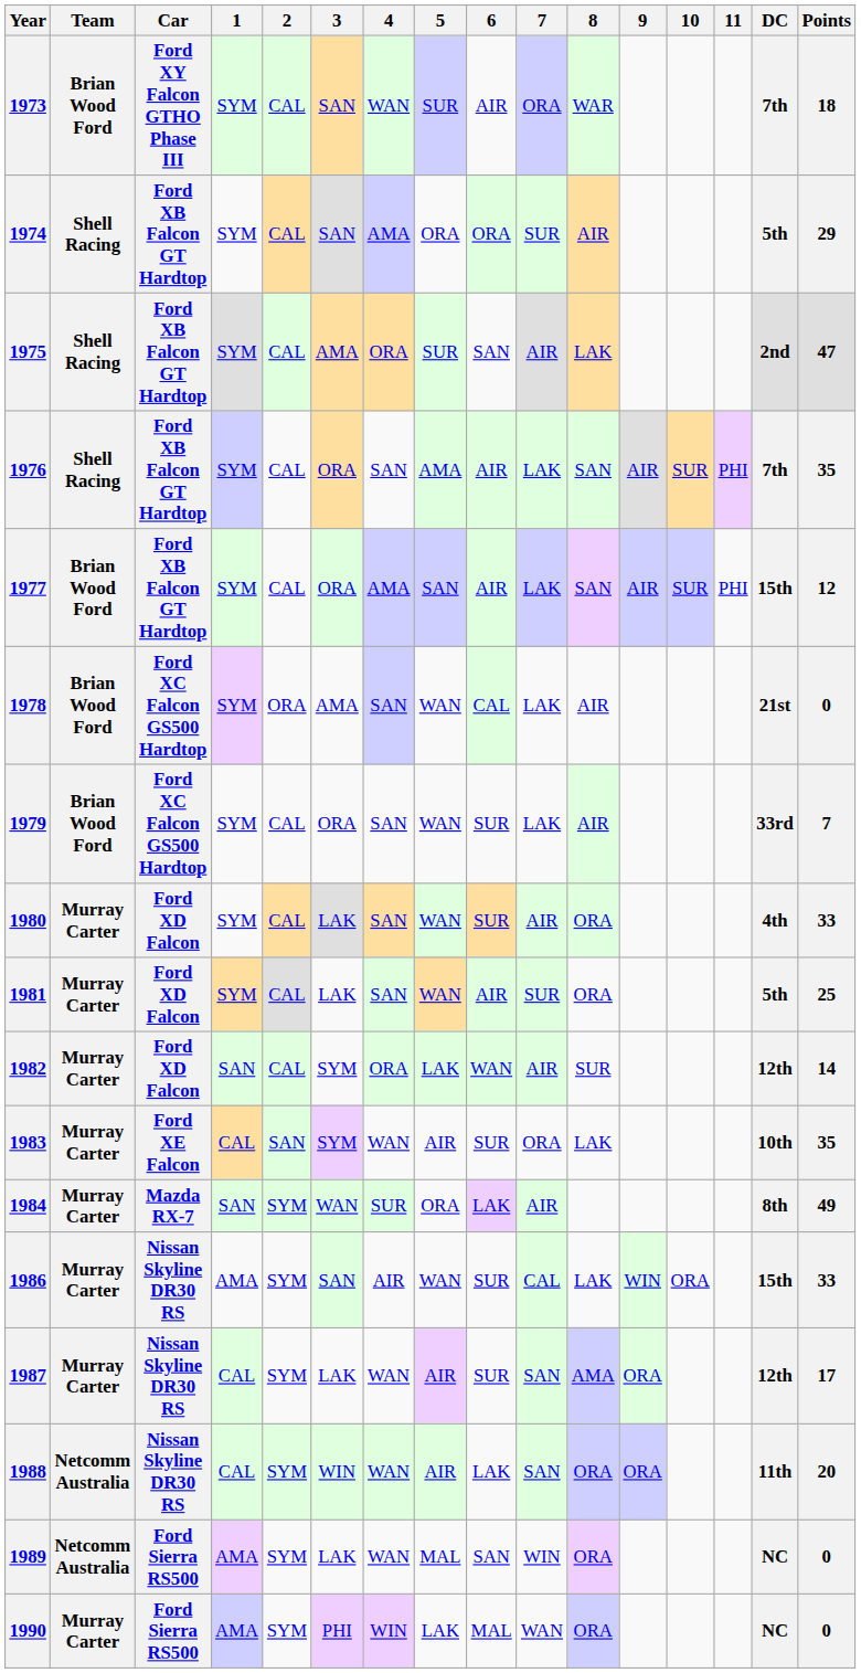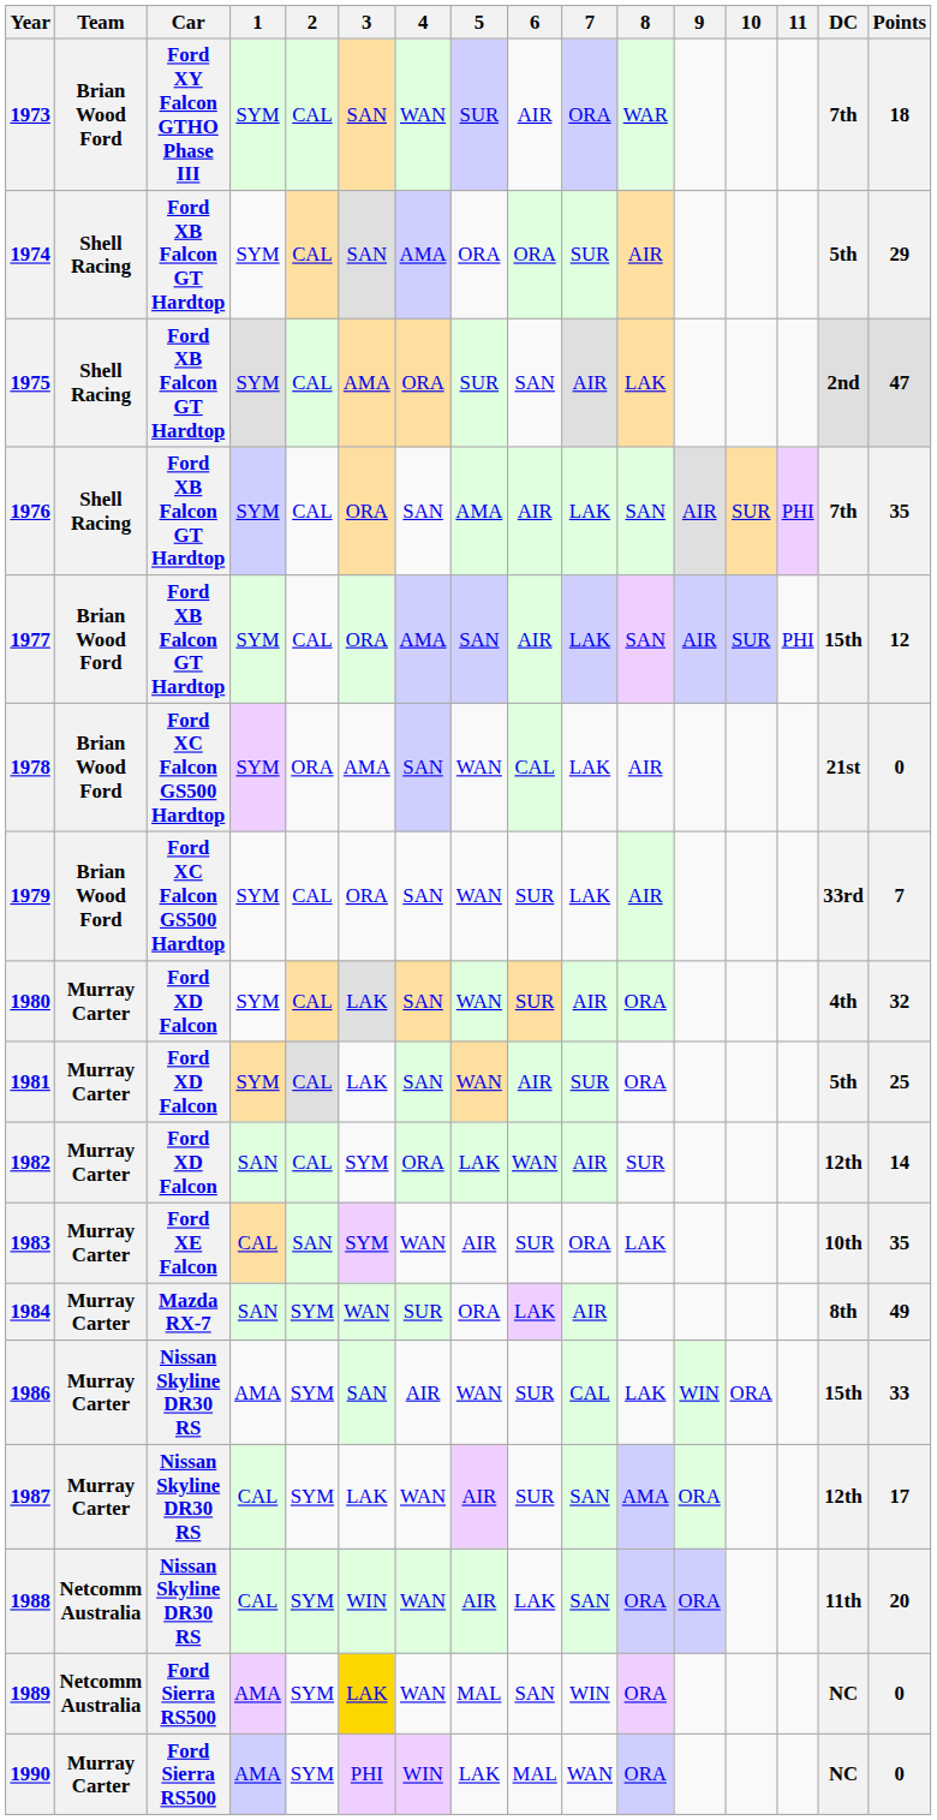1980 | Points: 33 -> 32
1989 | 3: no background -> gold background
